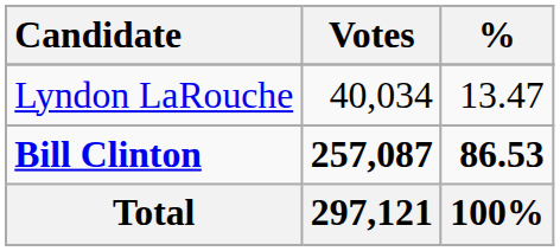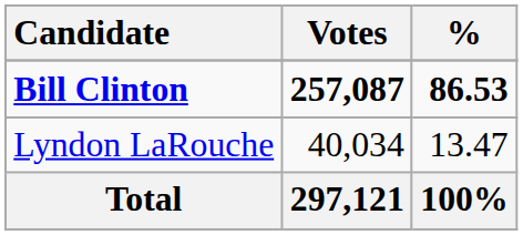rows swapped: Bill Clinton <-> Lyndon LaRouche
